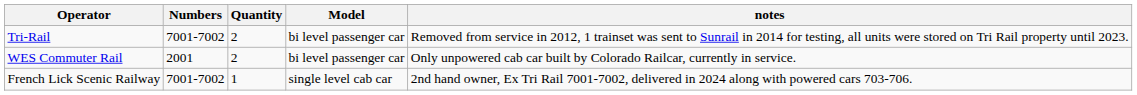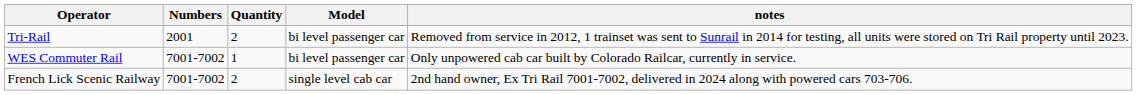Tri-Rail | Numbers: 7001-7002 -> 2001
WES Commuter Rail | Numbers: 2001 -> 7001-7002
WES Commuter Rail | Quantity: 2 -> 1
French Lick Scenic Railway | Quantity: 1 -> 2
